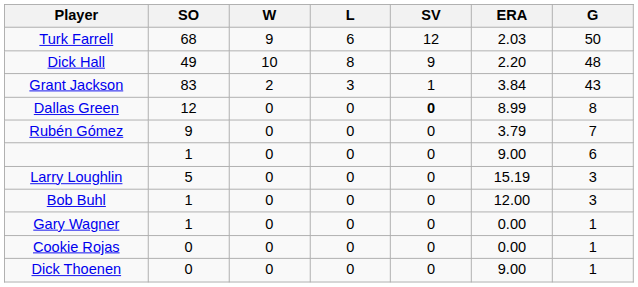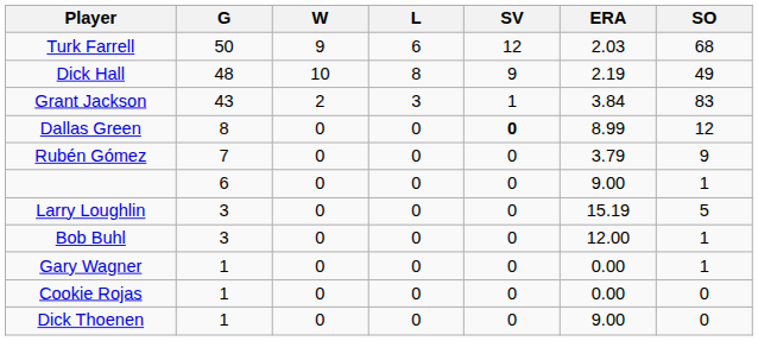columns swapped: G <-> SO
Dick Hall | ERA: 2.20 -> 2.19
